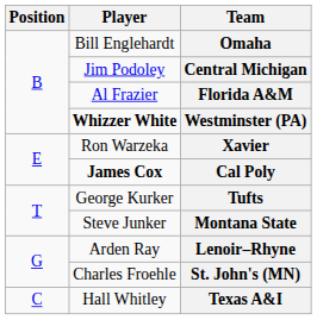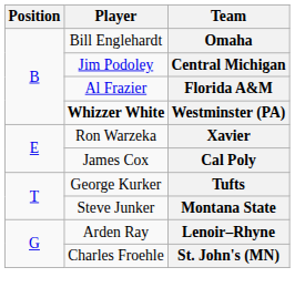Cal Poly | Player: bold -> normal
- row: C | Hall Whitley | Texas A&I
